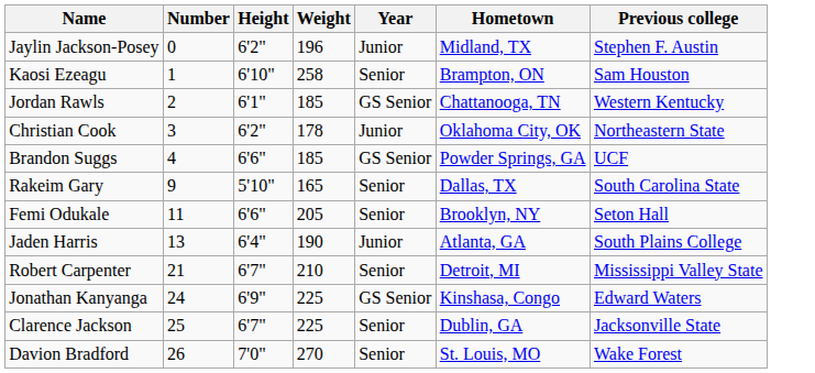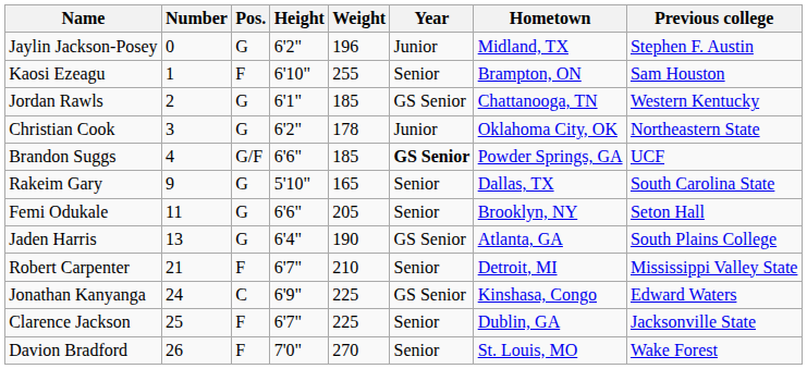+ column: Pos. | G | F | G | G | G/F | G | G | G | F | C | F | F
Kaosi Ezeagu | Weight: 258 -> 255
Brandon Suggs | Year: normal -> bold
Jaden Harris | Year: Junior -> GS Senior
